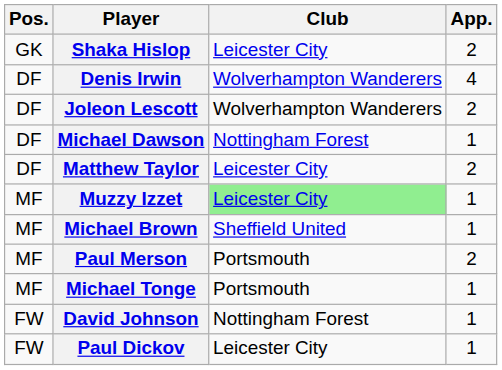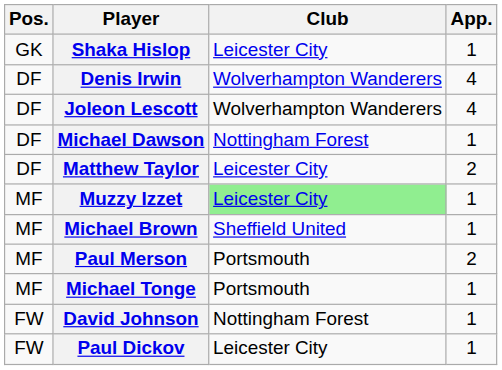Shaka Hislop | App.: 2 -> 1
Joleon Lescott | App.: 2 -> 4
